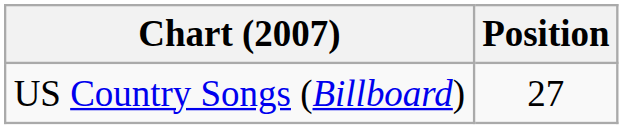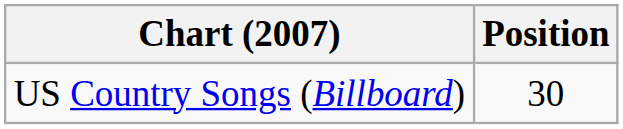US Country Songs (Billboard) | Position: 27 -> 30
